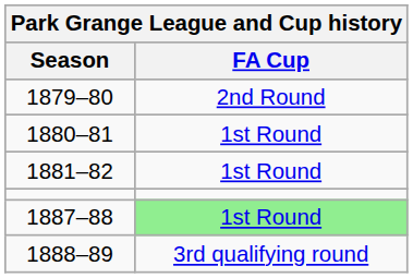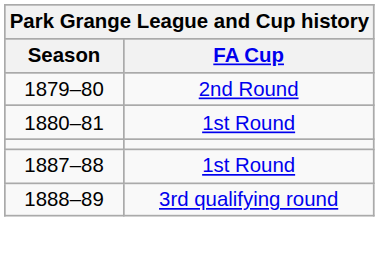- row: 1881–82 | 1st Round
1887–88 | FA Cup: lightgreen background -> no background
